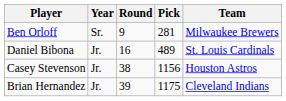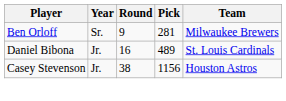- row: Brian Hernandez | Jr. | 39 | 1175 | Cleveland Indians
